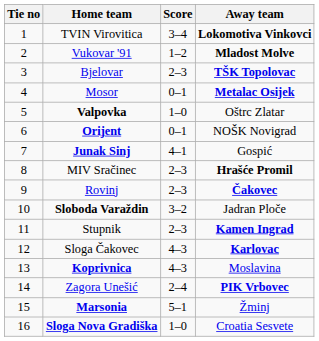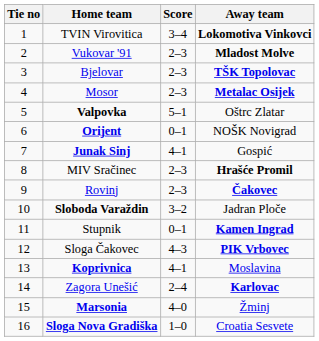Vukovar '91 | Score: 1–2 -> 2–3
Mosor | Score: 0–1 -> 2–3
Valpovka | Score: 1–0 -> 5–1
Stupnik | Score: 2–3 -> 0–1
Sloga Čakovec | Away team: Karlovac -> PIK Vrbovec
Koprivnica | Score: 4–3 -> 4–1
Zagora Unešić | Away team: PIK Vrbovec -> Karlovac
Marsonia | Score: 5–1 -> 4–0
